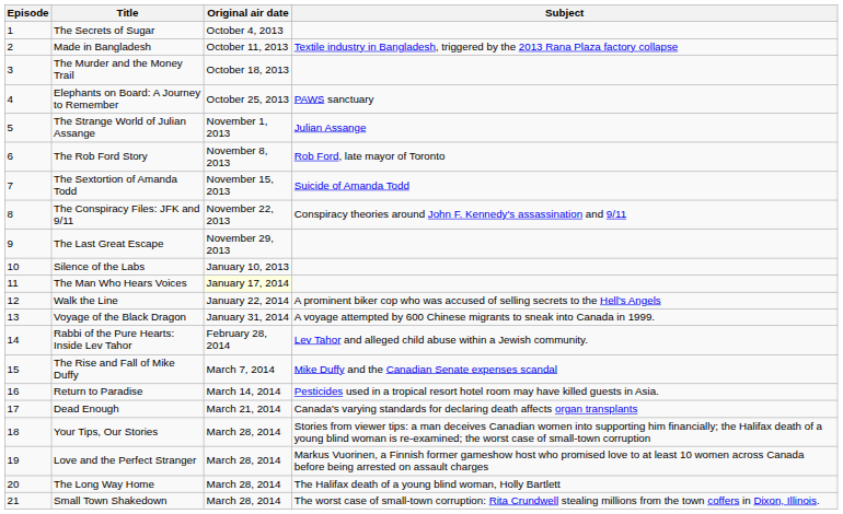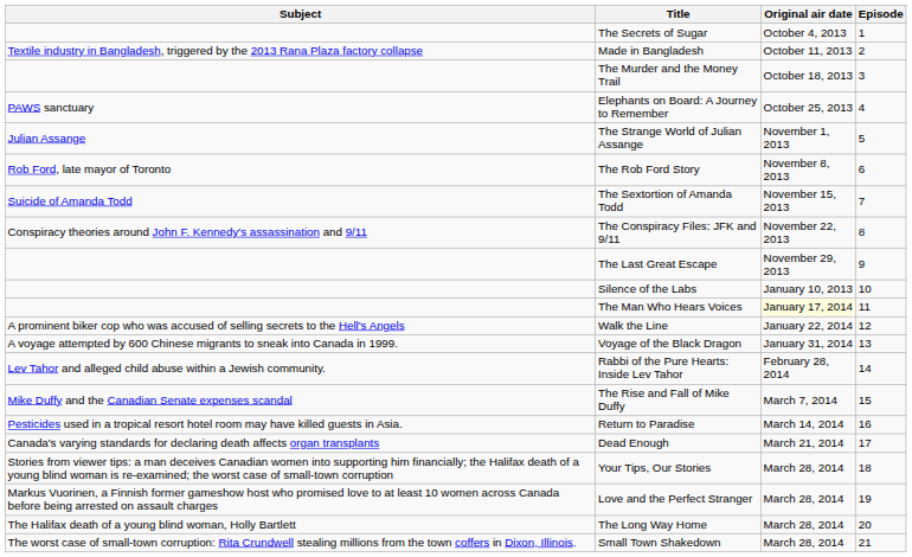columns swapped: Episode <-> Subject
